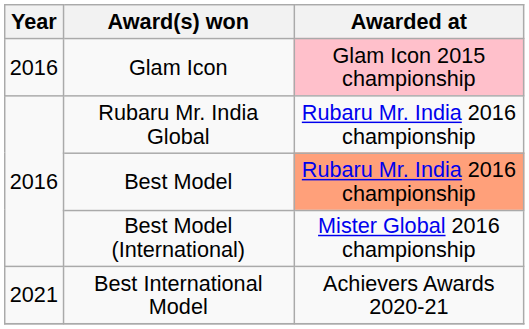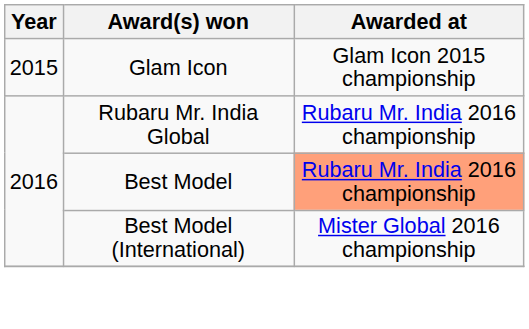Glam Icon | Year: 2016 -> 2015
Glam Icon | Awarded at: pink background -> no background
- row: 2021 | Best International Model | Achievers Awards 2020-21
